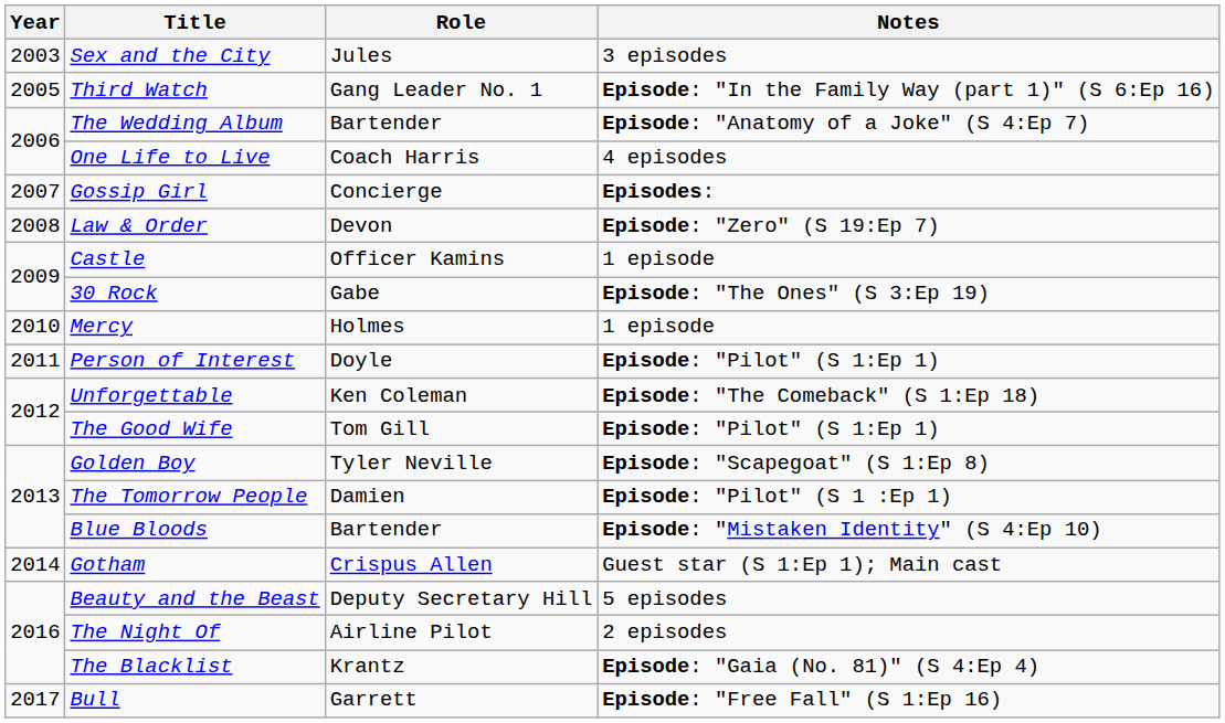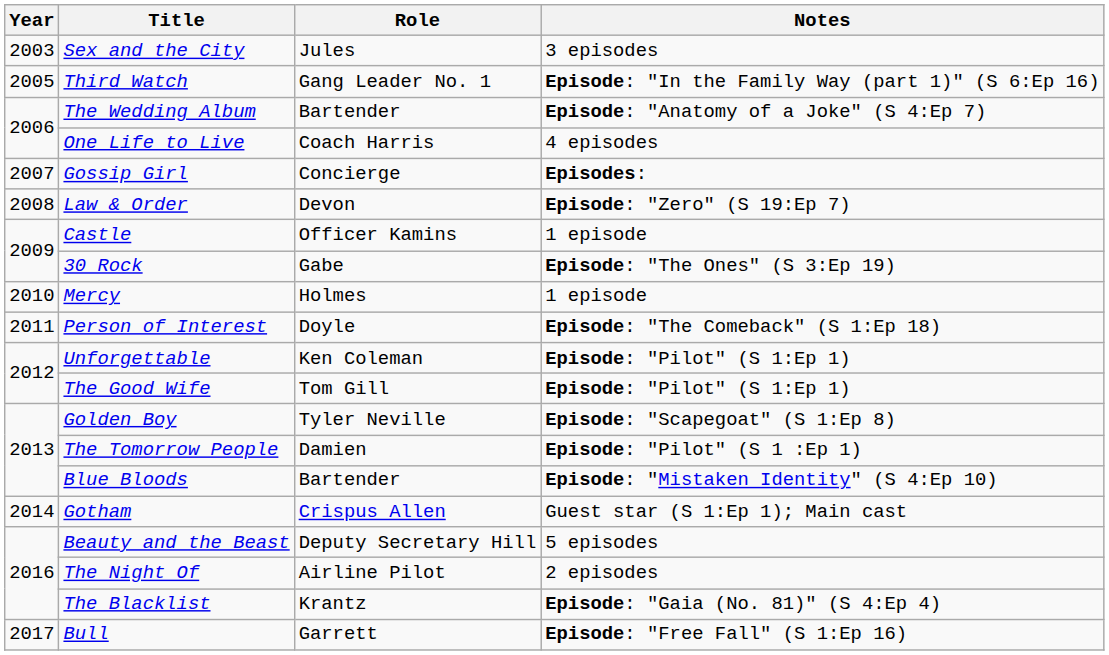Person of Interest | Notes: Episode: "Pilot" (S 1:Ep 1) -> Episode: "The Comeback" (S 1:Ep 18)
Unforgettable | Notes: Episode: "The Comeback" (S 1:Ep 18) -> Episode: "Pilot" (S 1:Ep 1)
